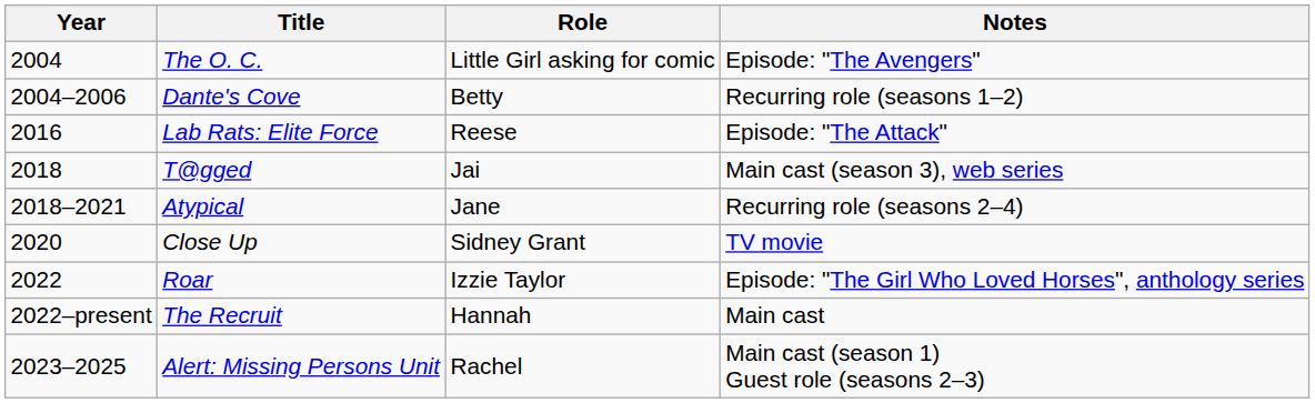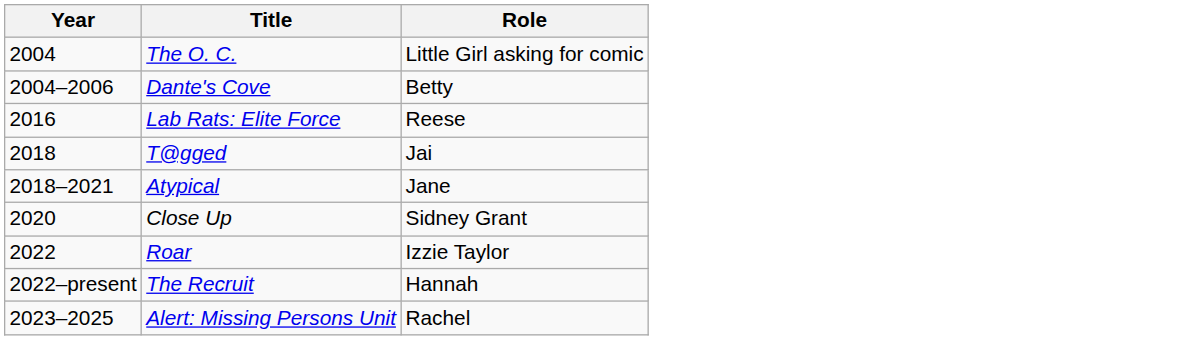- column: Notes | Episode: "The Avengers" | Recurring role (seasons 1–2) | Episode: "The Attack" | Main cast (season 3), web series | Recurring role (seasons 2–4) | TV movie | Episode: "The Girl Who Loved Horses", anthology series | Main cast | Main cast (season 1) Guest role (seasons 2–3)
